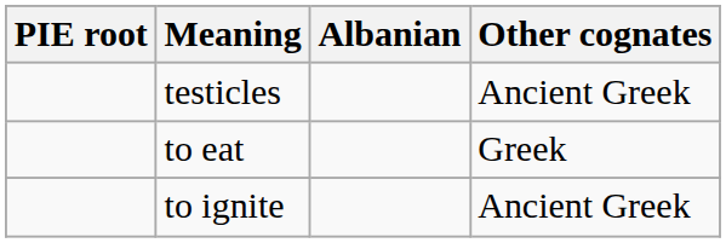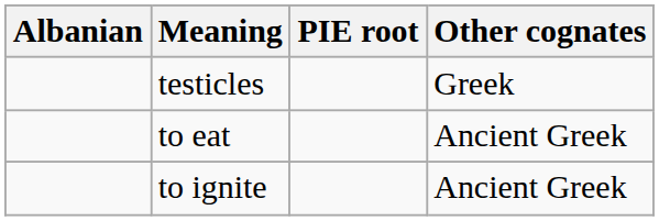columns swapped: PIE root <-> Albanian
testicles | Other cognates: Ancient Greek -> Greek
to eat | Other cognates: Greek -> Ancient Greek
